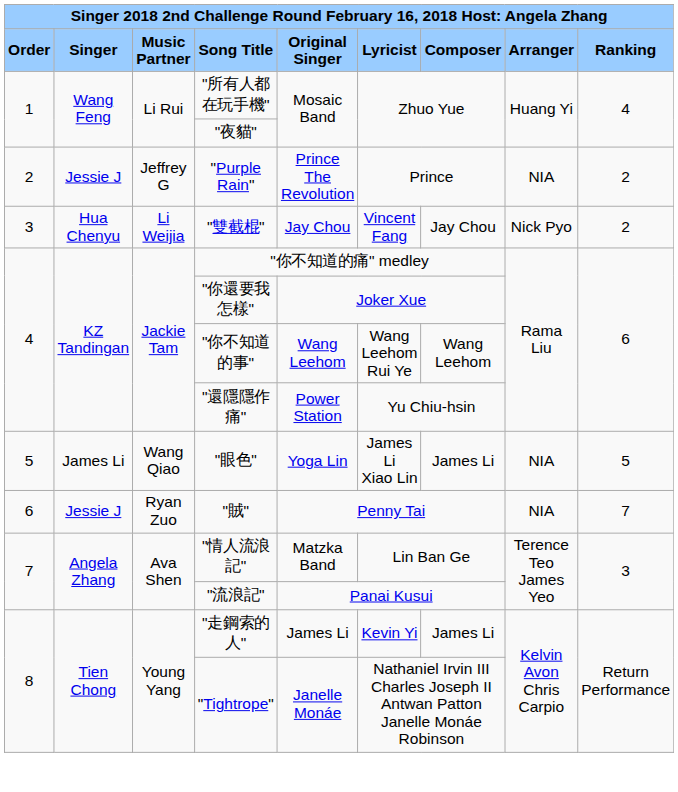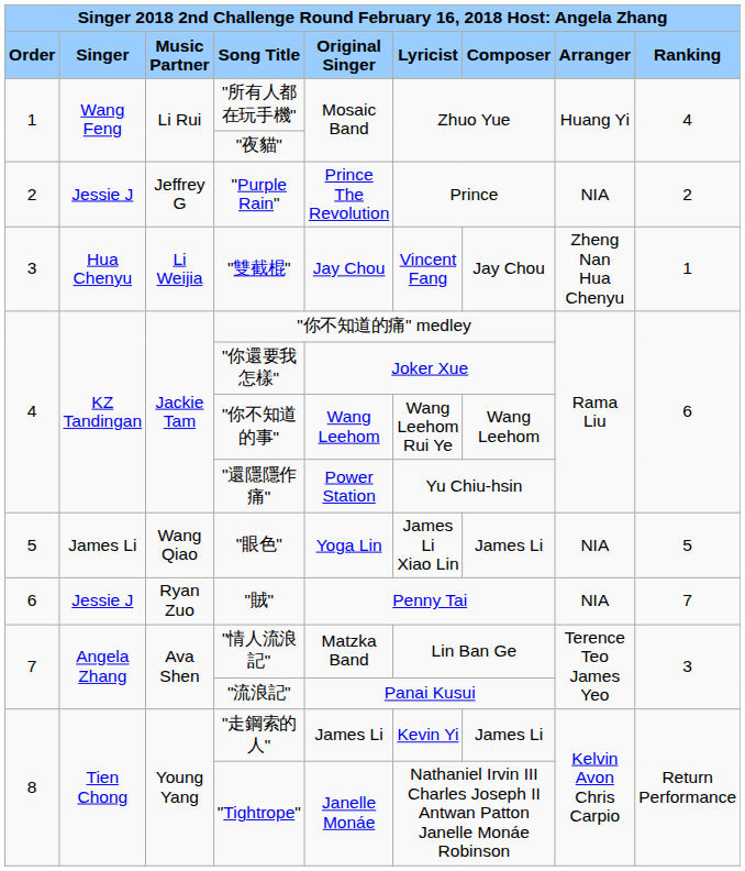"雙截棍" | column 8: Nick Pyo -> Zheng Nan Hua Chenyu
"雙截棍" | column 9: 2 -> 1
